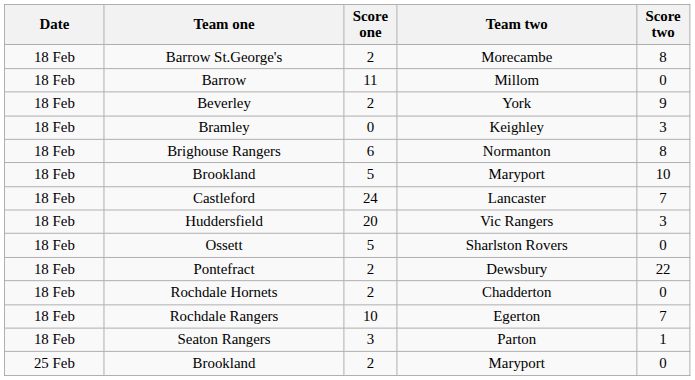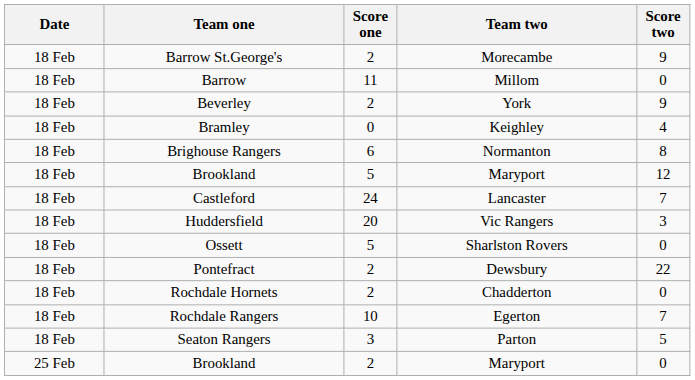Barrow St.George's | Score two: 8 -> 9
Bramley | Score two: 3 -> 4
Brookland / 5 | Score two: 10 -> 12
Seaton Rangers | Score two: 1 -> 5
